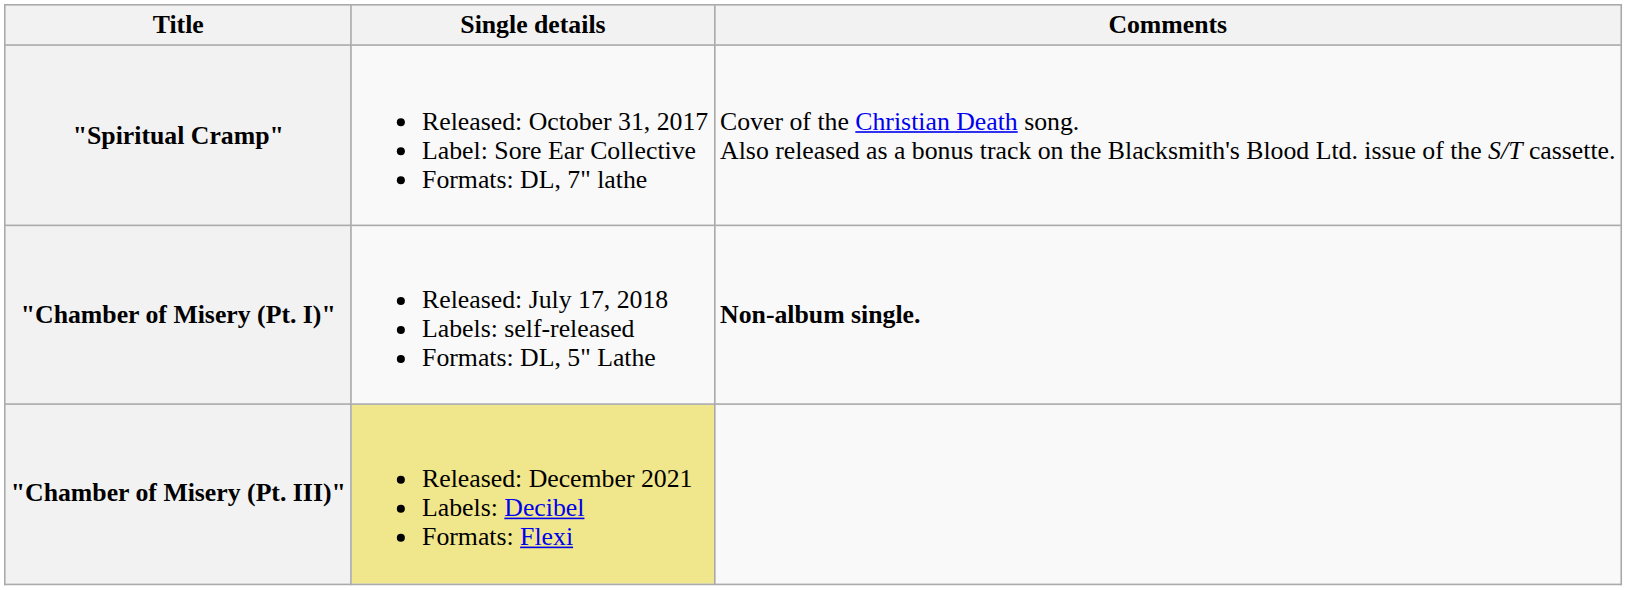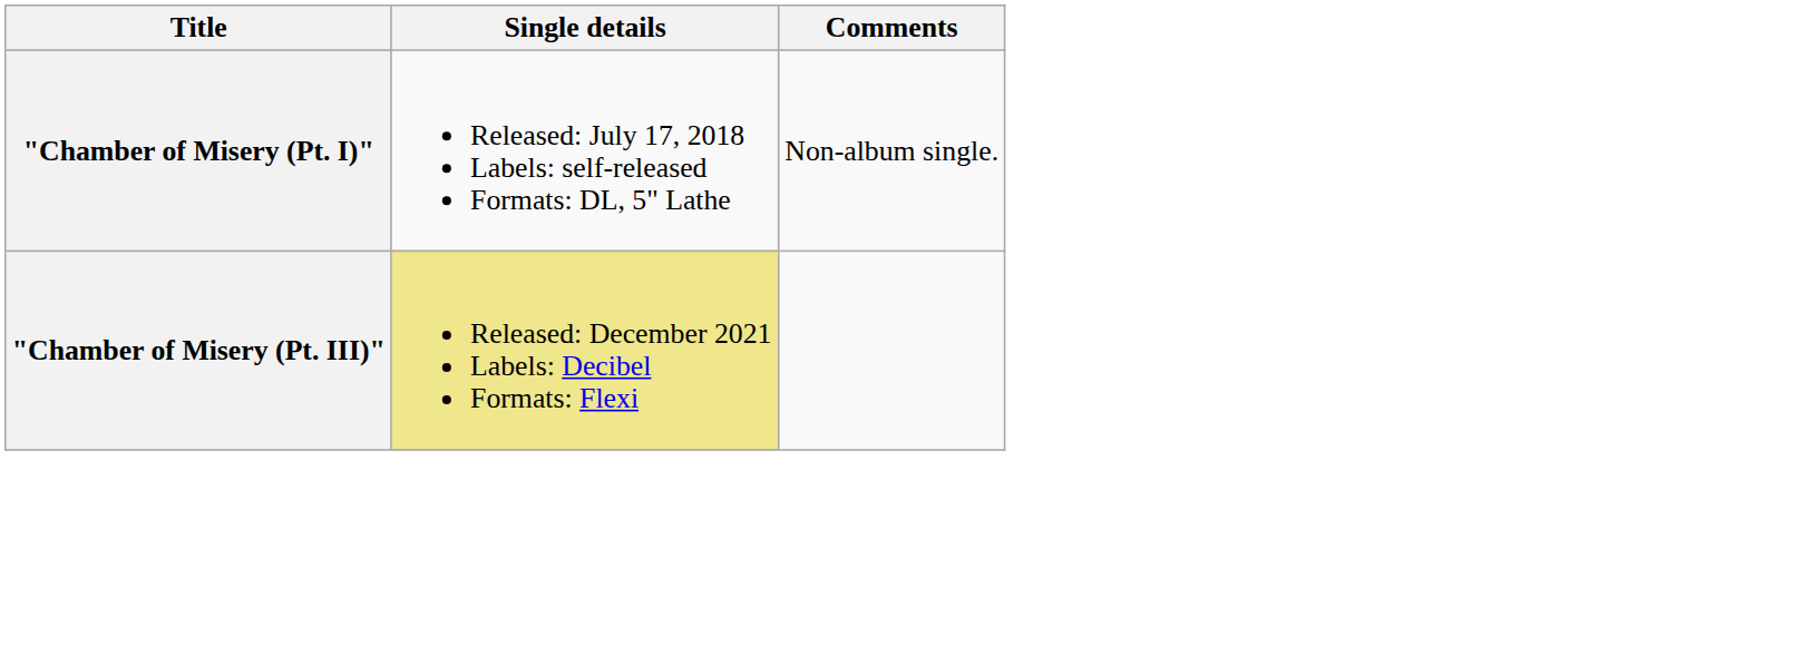- row: "Spiritual Cramp" | Released: October 31, 2017 Label: Sore Ear Collective Formats: DL, 7" lathe | Cover of the Christian Death song. Also released as a bonus track on the Blacksmith's Blood Ltd. issue of the S/T cassette.
"Chamber of Misery (Pt. I)" | Comments: bold -> normal
